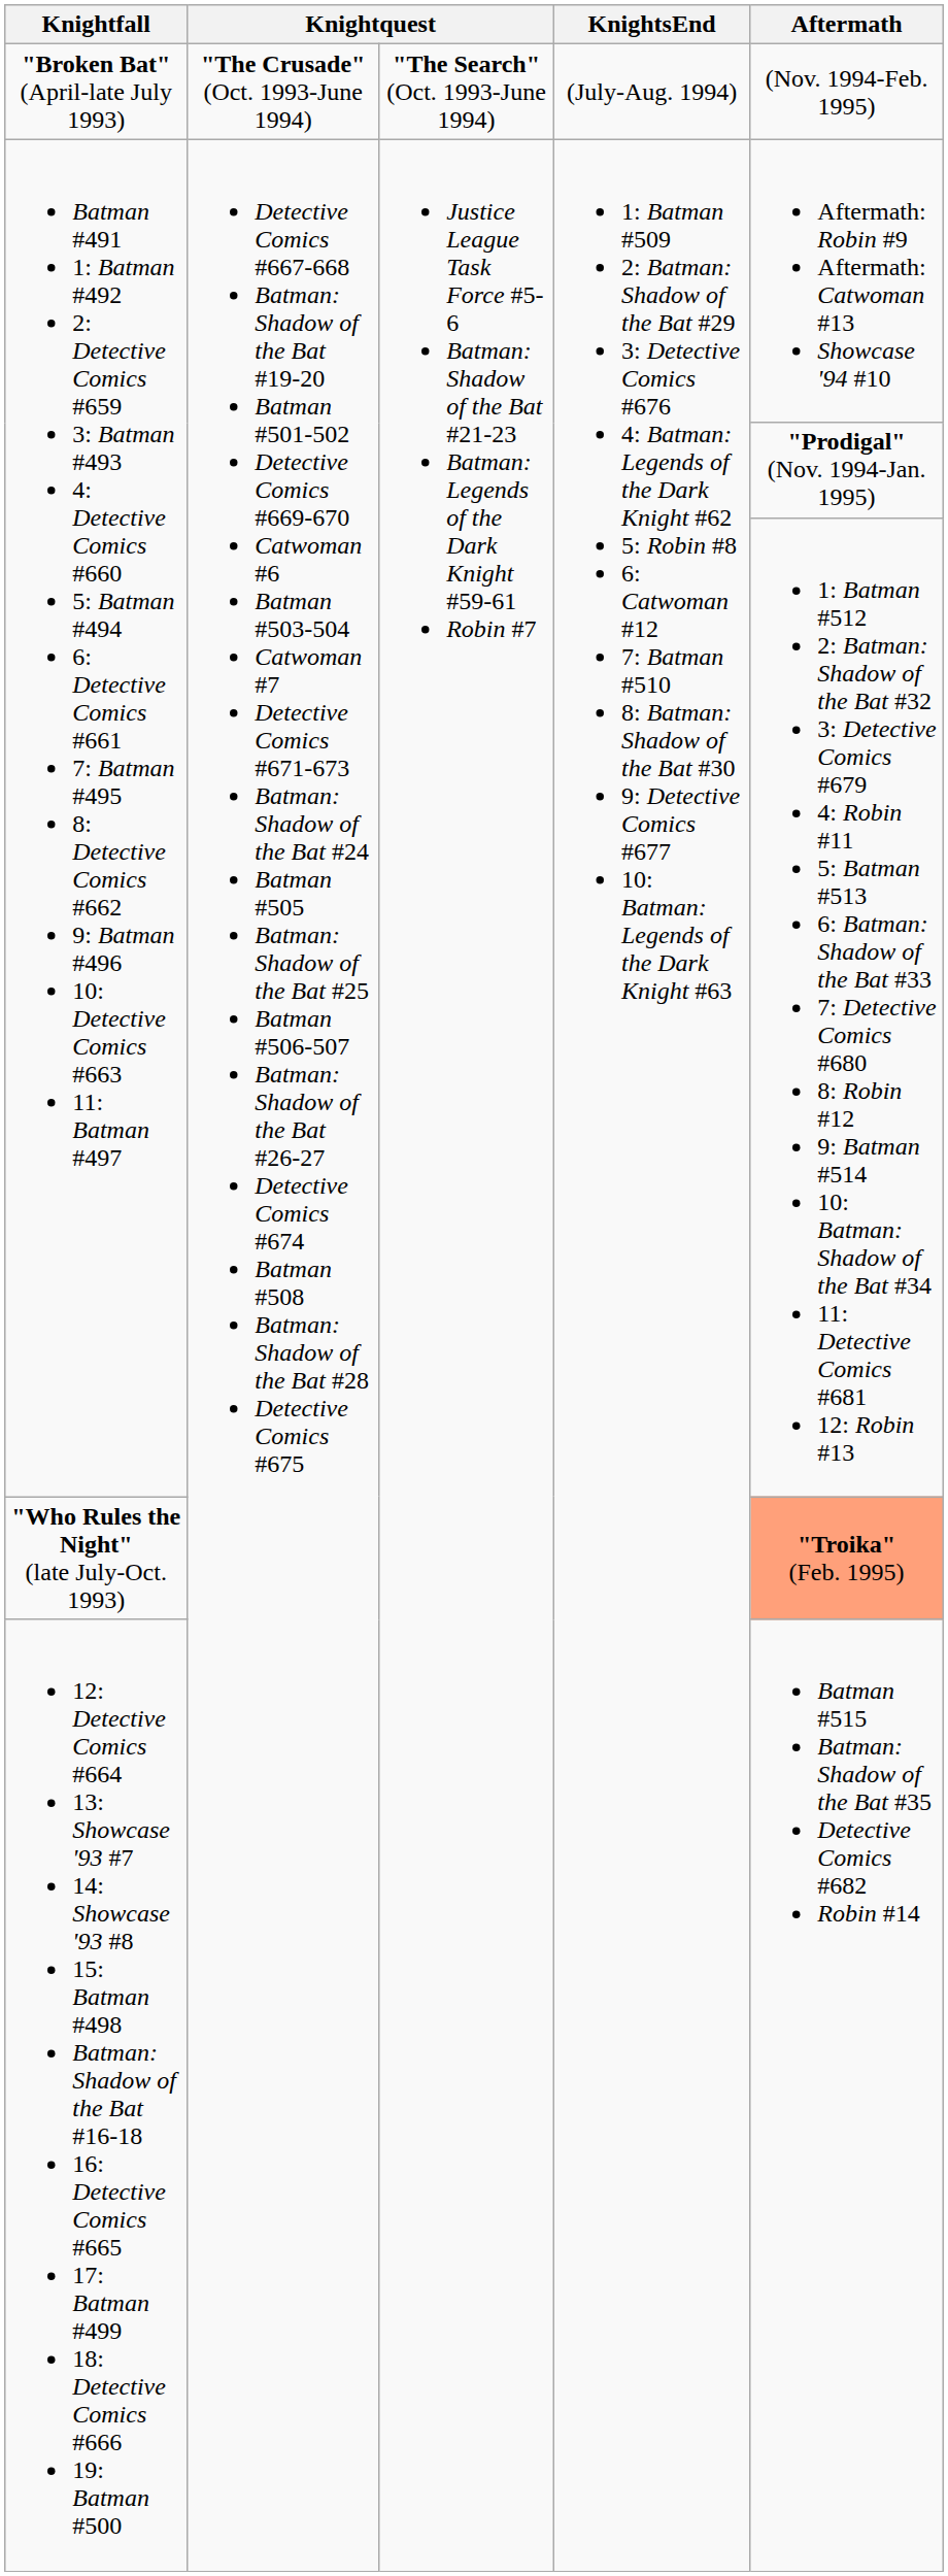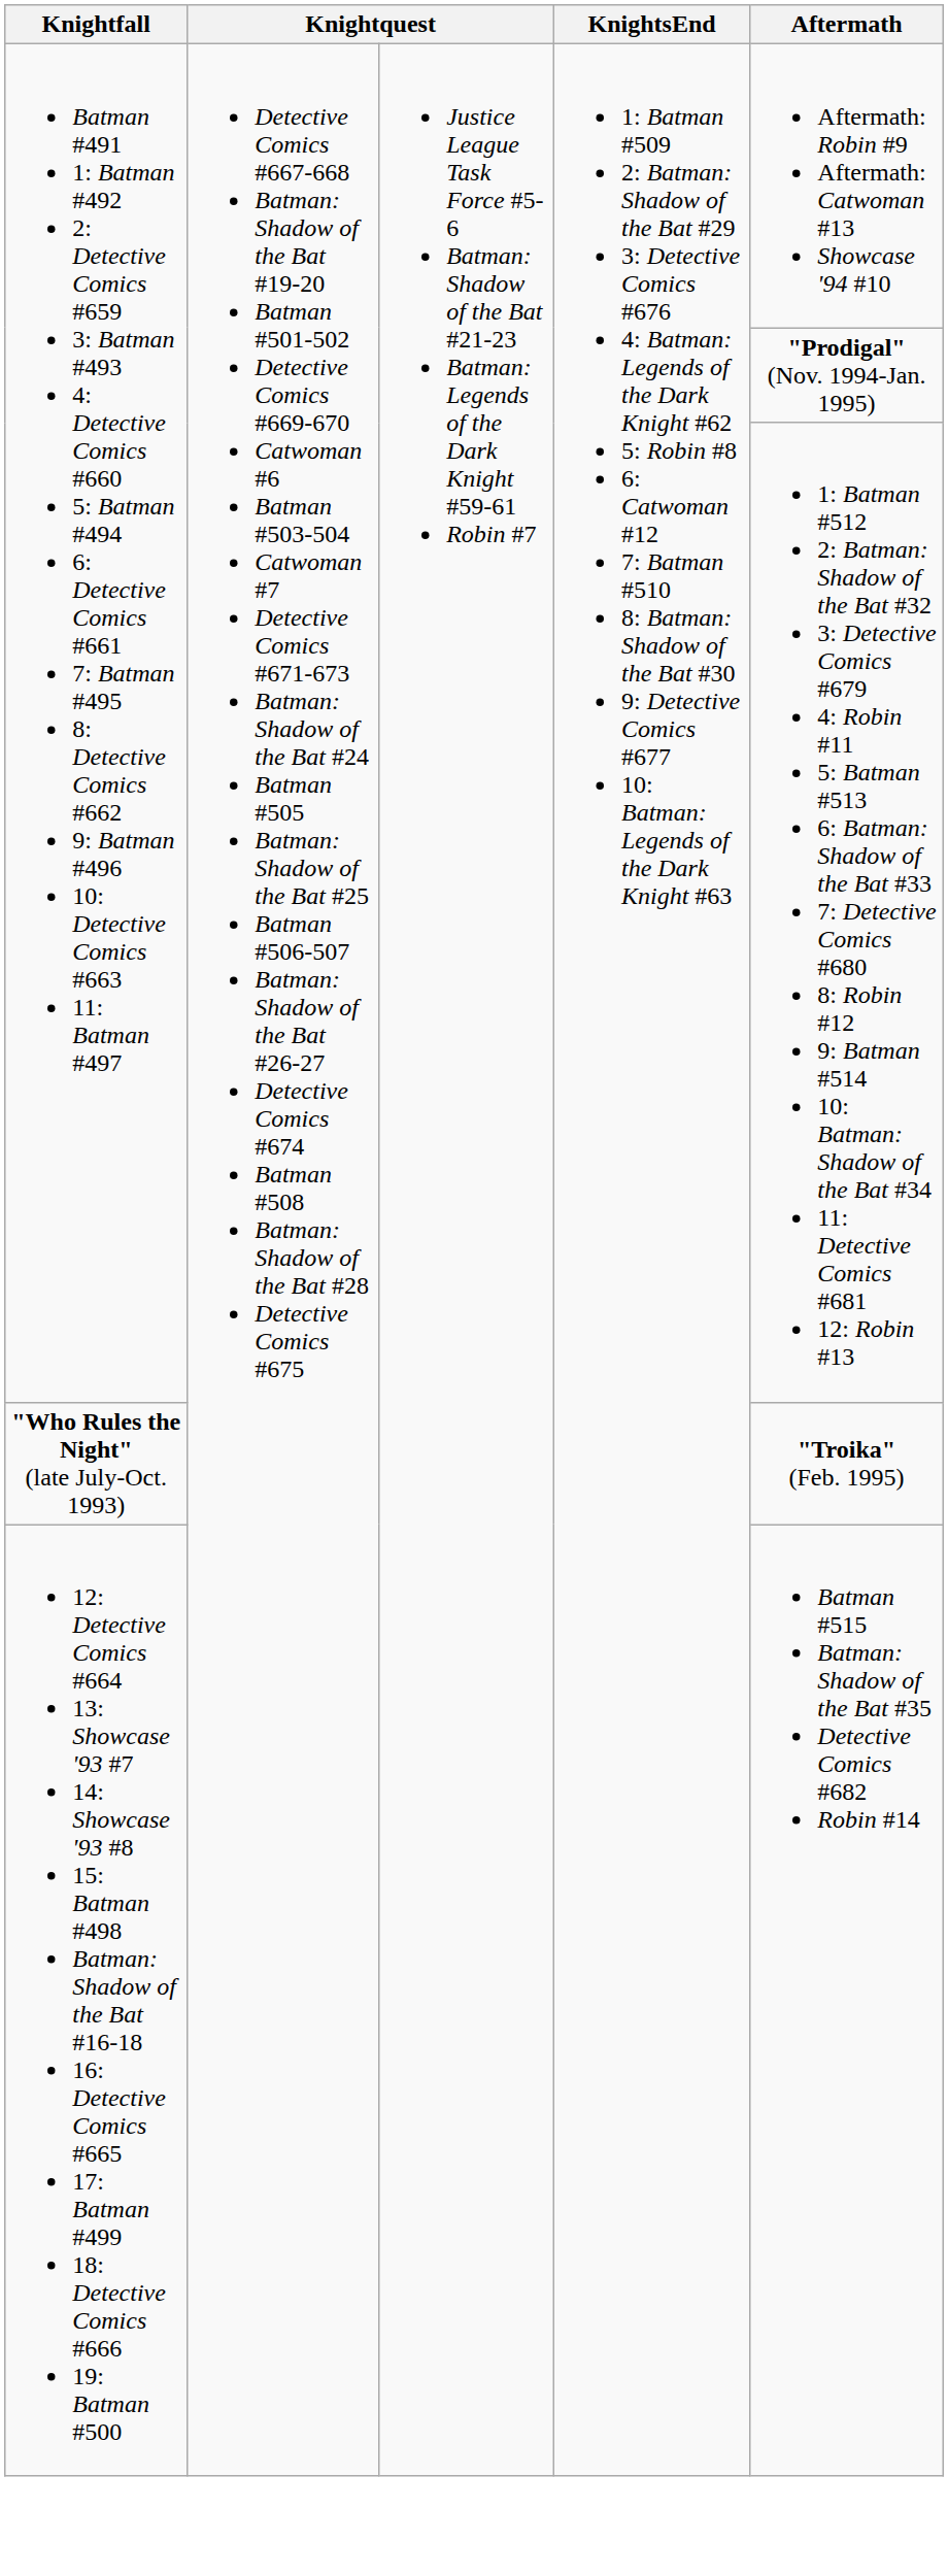- row: "Broken Bat" (April-late July 1993) | "The Crusade" (Oct. 1993-June 1994) | "The Search" (Oct. 1993-June 1994) | (July-Aug. 1994) | (Nov. 1994-Feb. 1995)
"Who Rules the Night" (late July-Oct. 1993) | Aftermath: lightsalmon background -> no background
